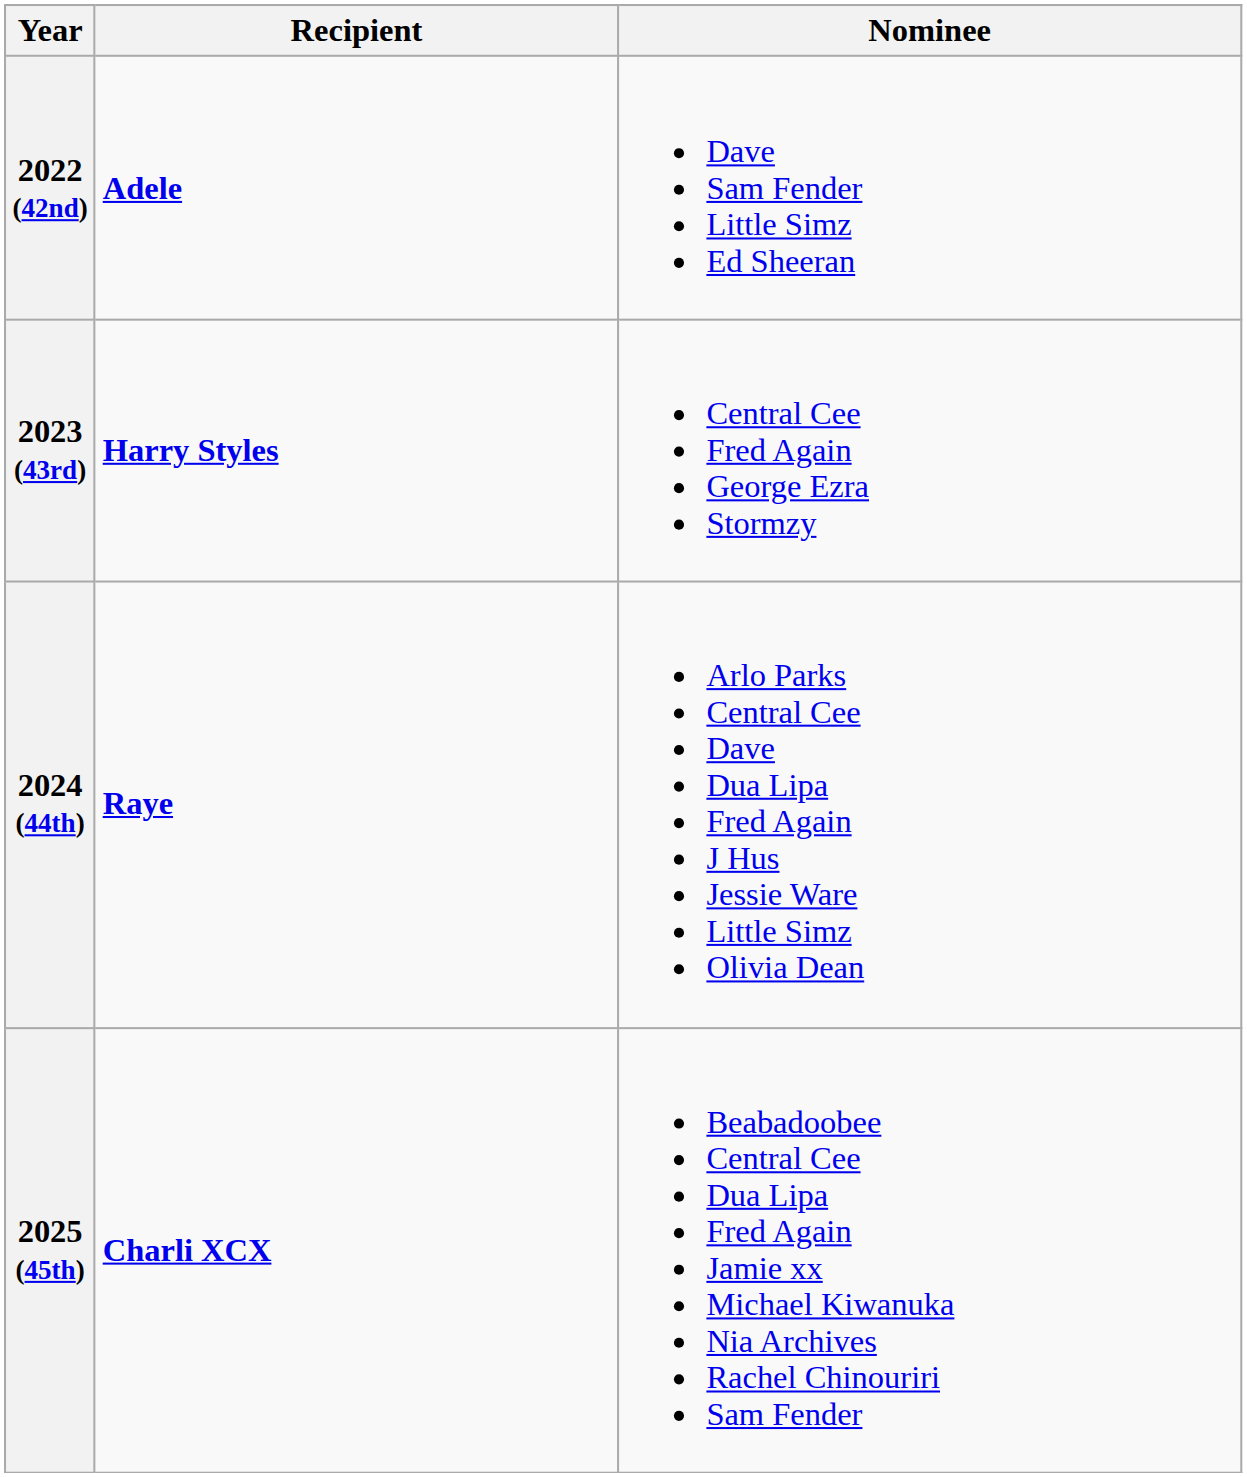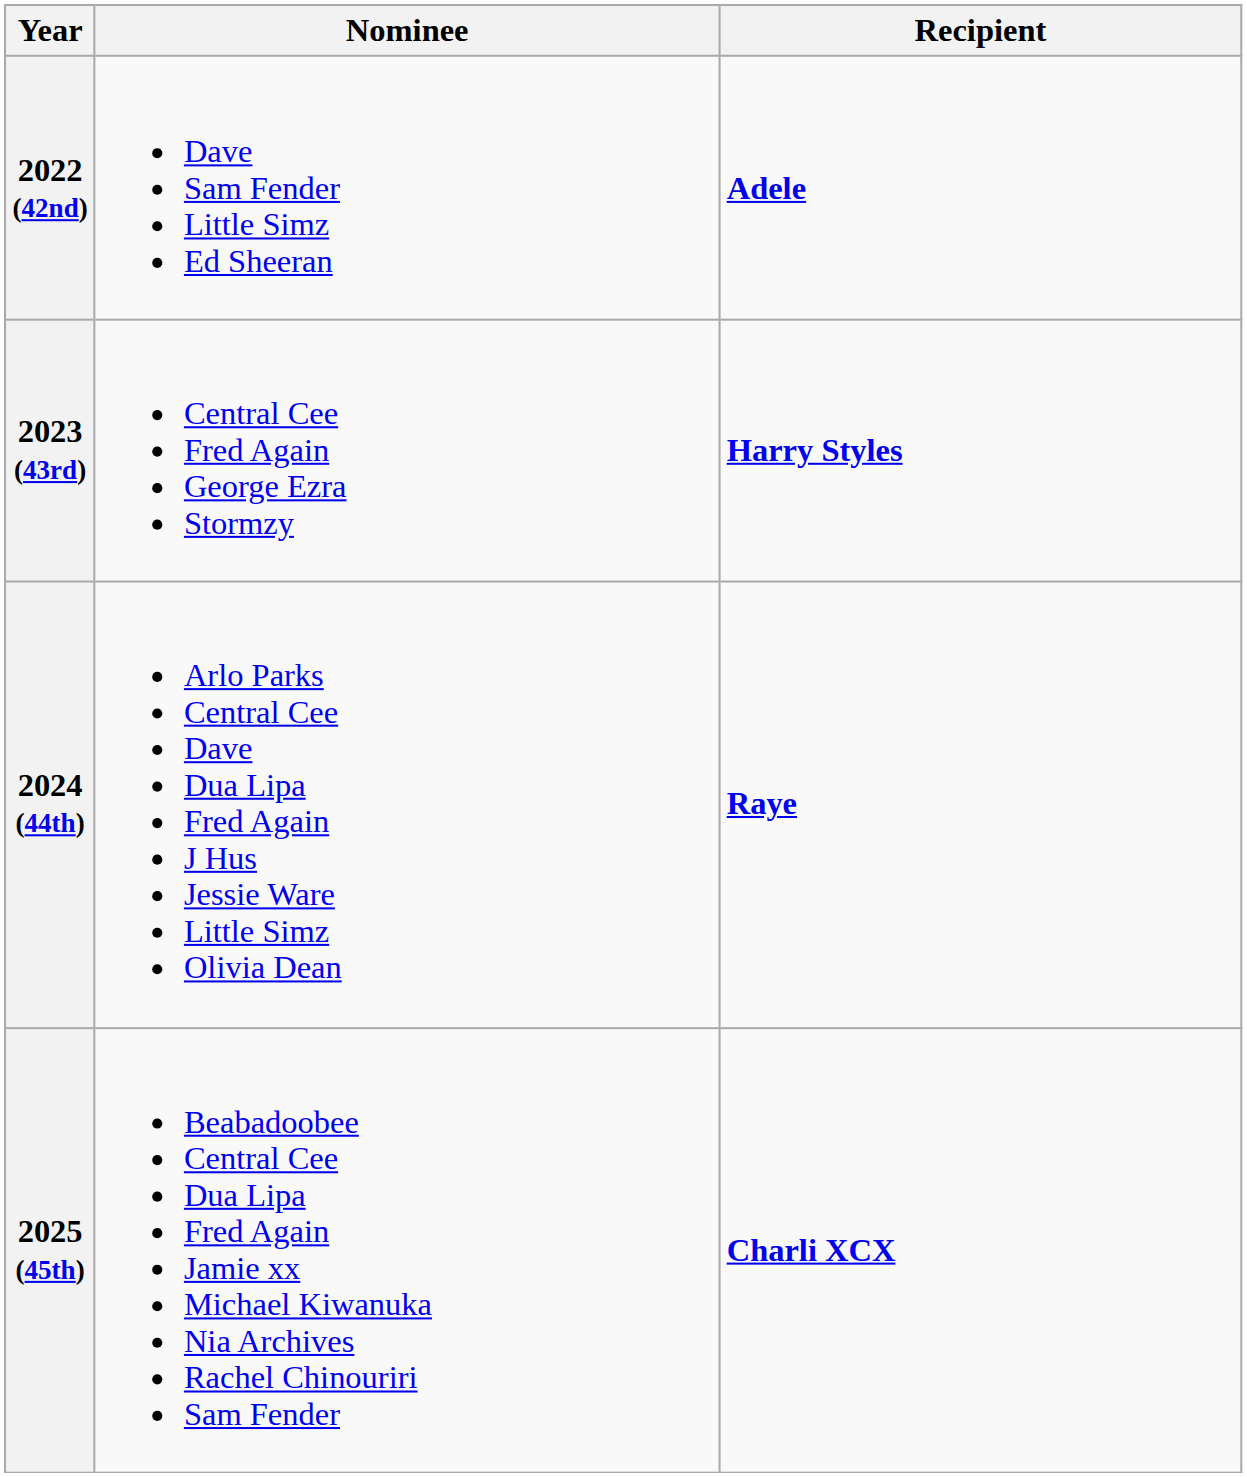columns swapped: Recipient <-> Nominee
